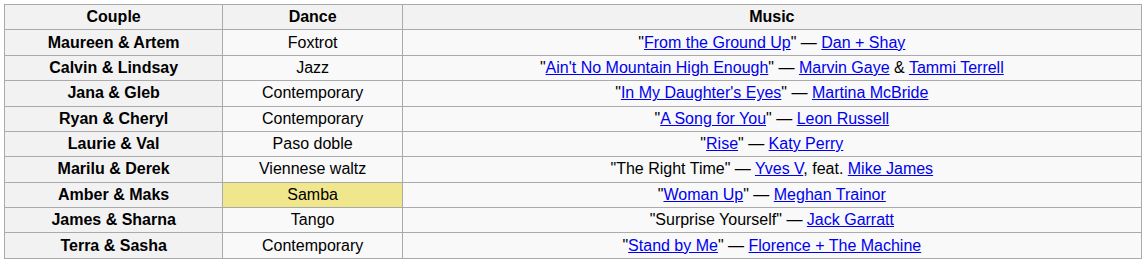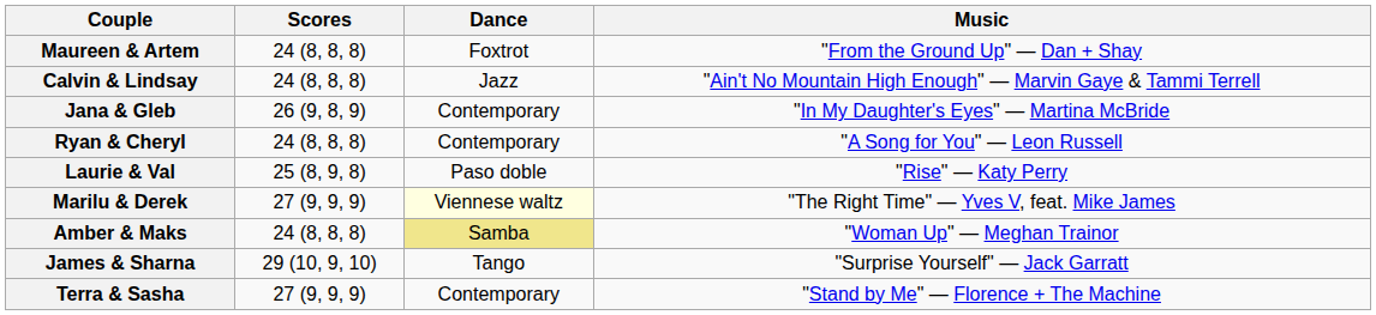+ column: Scores | 24 (8, 8, 8) | 24 (8, 8, 8) | 26 (9, 8, 9) | 24 (8, 8, 8) | 25 (8, 9, 8) | 27 (9, 9, 9) | 24 (8, 8, 8) | 29 (10, 9, 10) | 27 (9, 9, 9)
Marilu & Derek | Dance: no background -> lightyellow background
